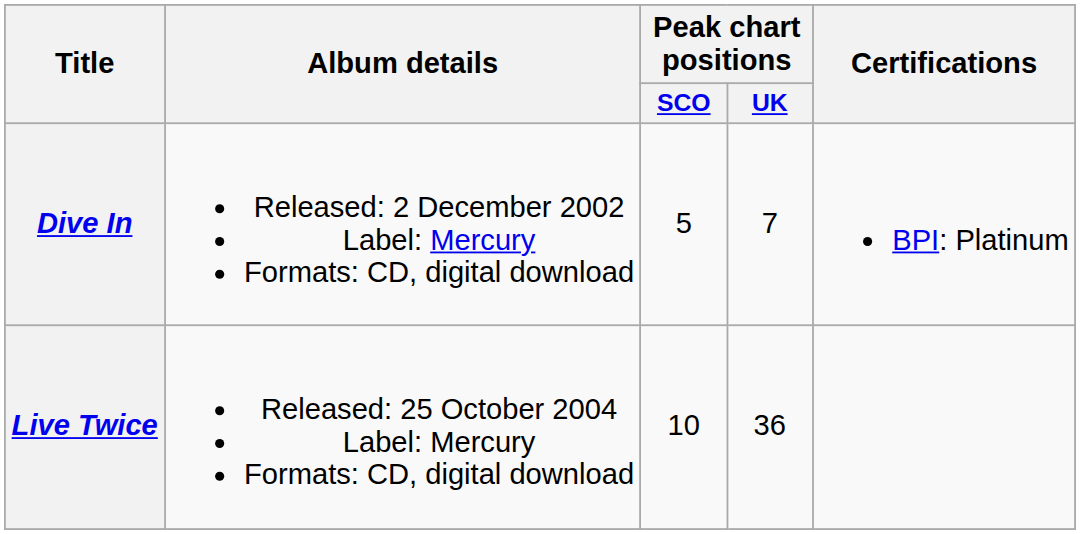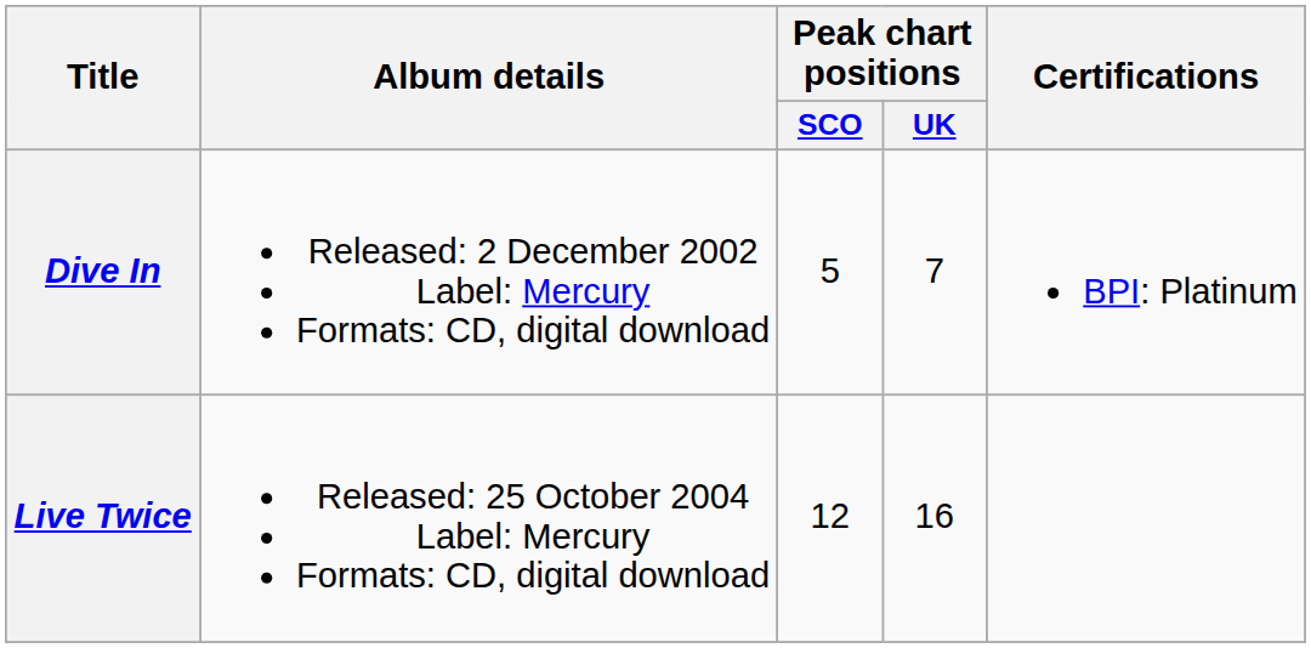Live Twice | Peak chart positions / SCO: 10 -> 12
Live Twice | Peak chart positions / UK: 36 -> 16
